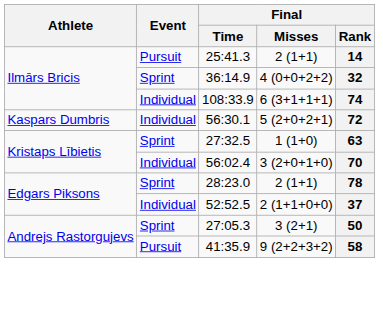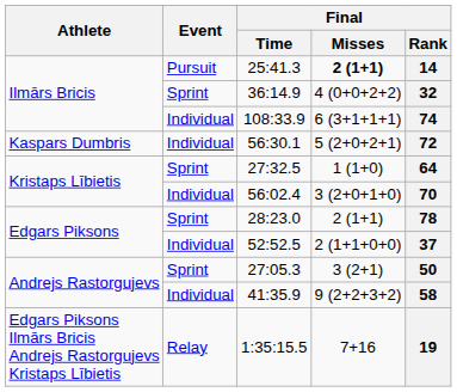25:41.3 | Final / Misses: normal -> bold
27:32.5 | Final / Rank: 63 -> 64
41:35.9 | Event: Pursuit -> Individual
+ row: Edgars Piksons Ilmārs Bricis Andrejs Rastorgujevs Kristaps Lībietis | Relay | 1:35:15.5 | 7+16 | 19
